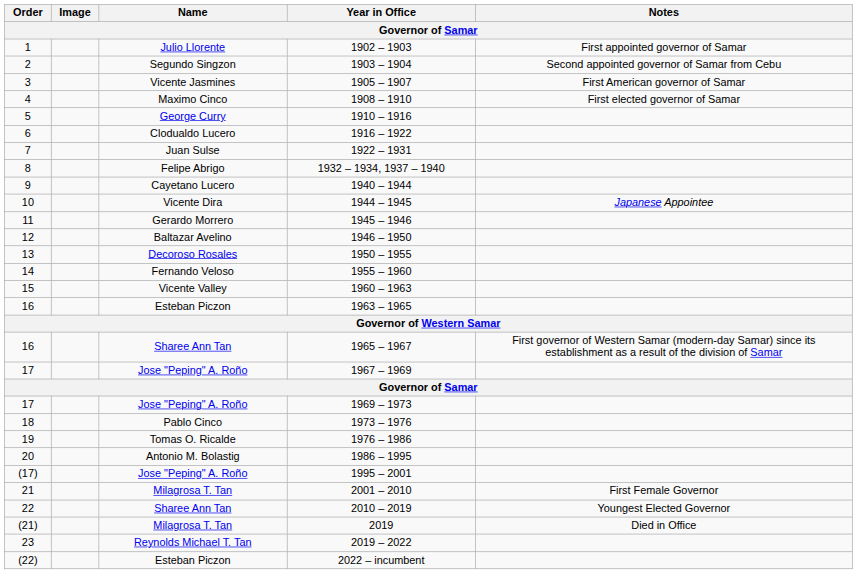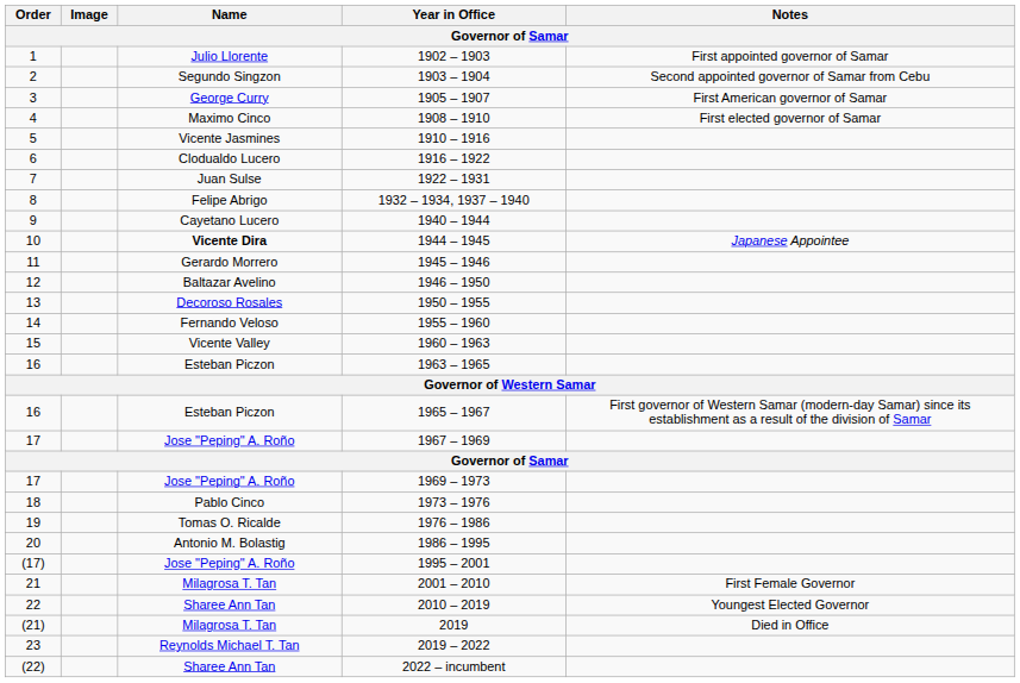1905 – 1907 | Name: Vicente Jasmines -> George Curry
1910 – 1916 | Name: George Curry -> Vicente Jasmines
1944 – 1945 | Name: normal -> bold
1965 – 1967 | Name: Sharee Ann Tan -> Esteban Piczon
2022 – incumbent | Name: Esteban Piczon -> Sharee Ann Tan
